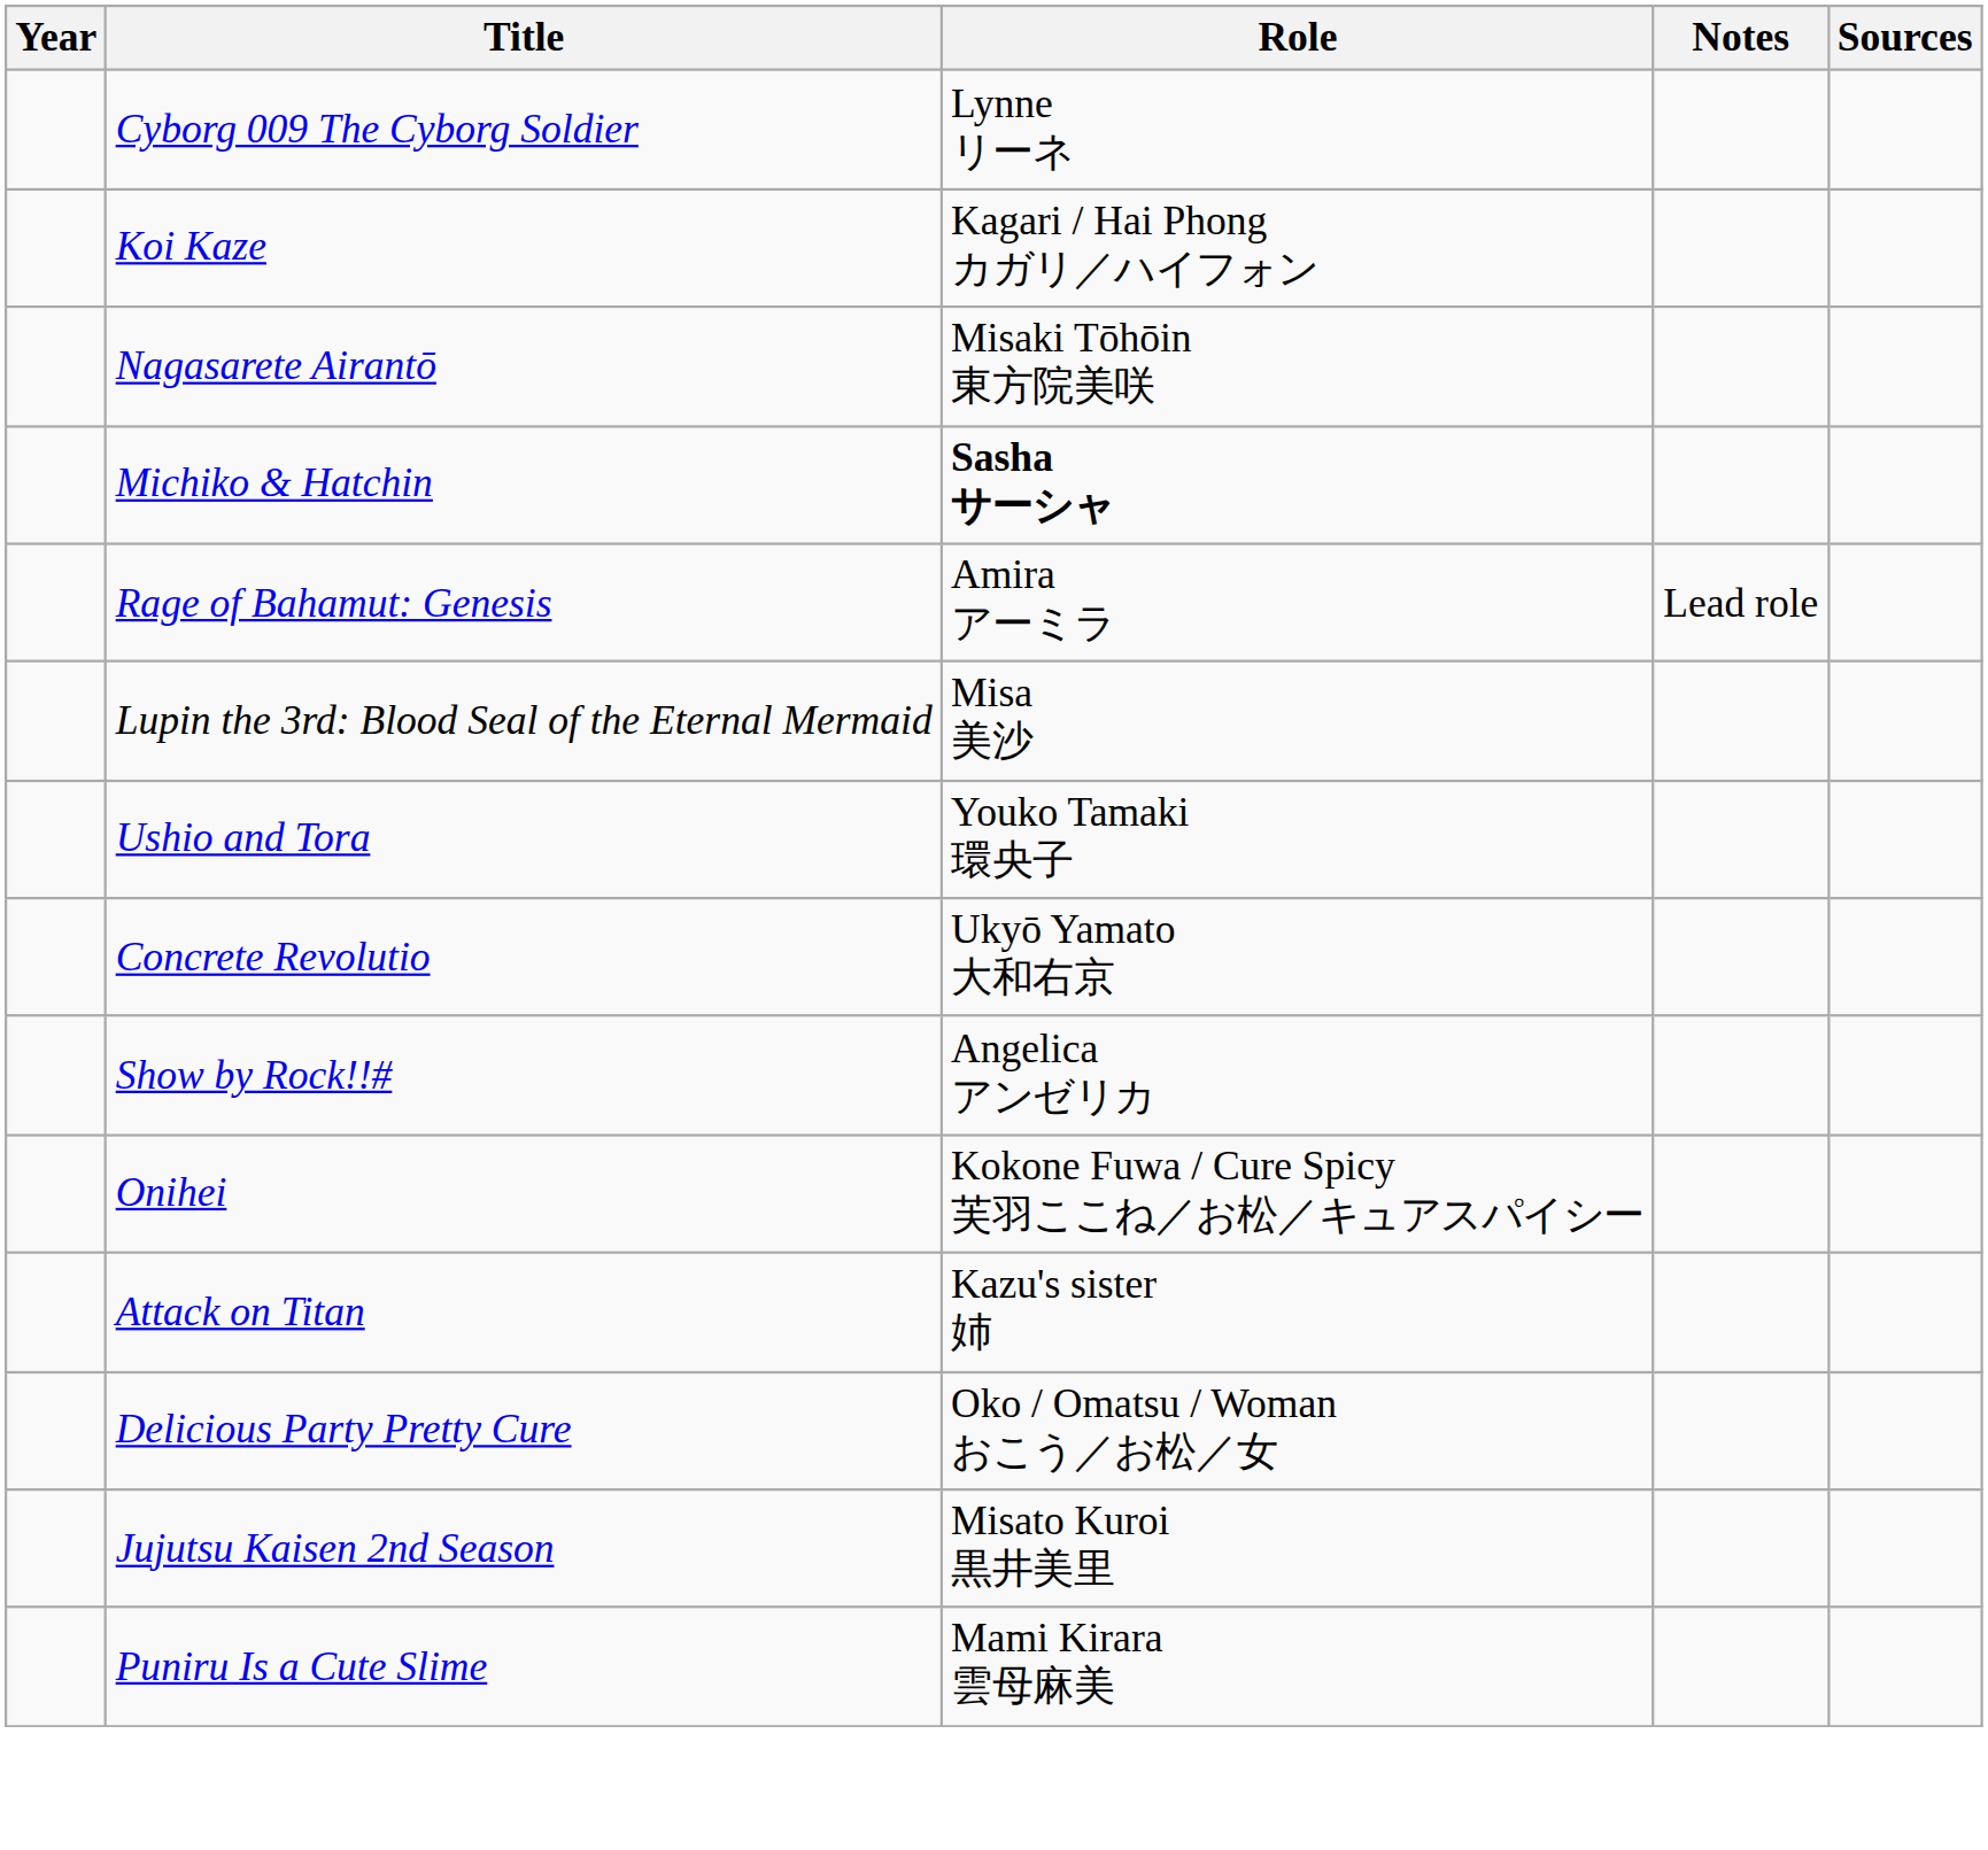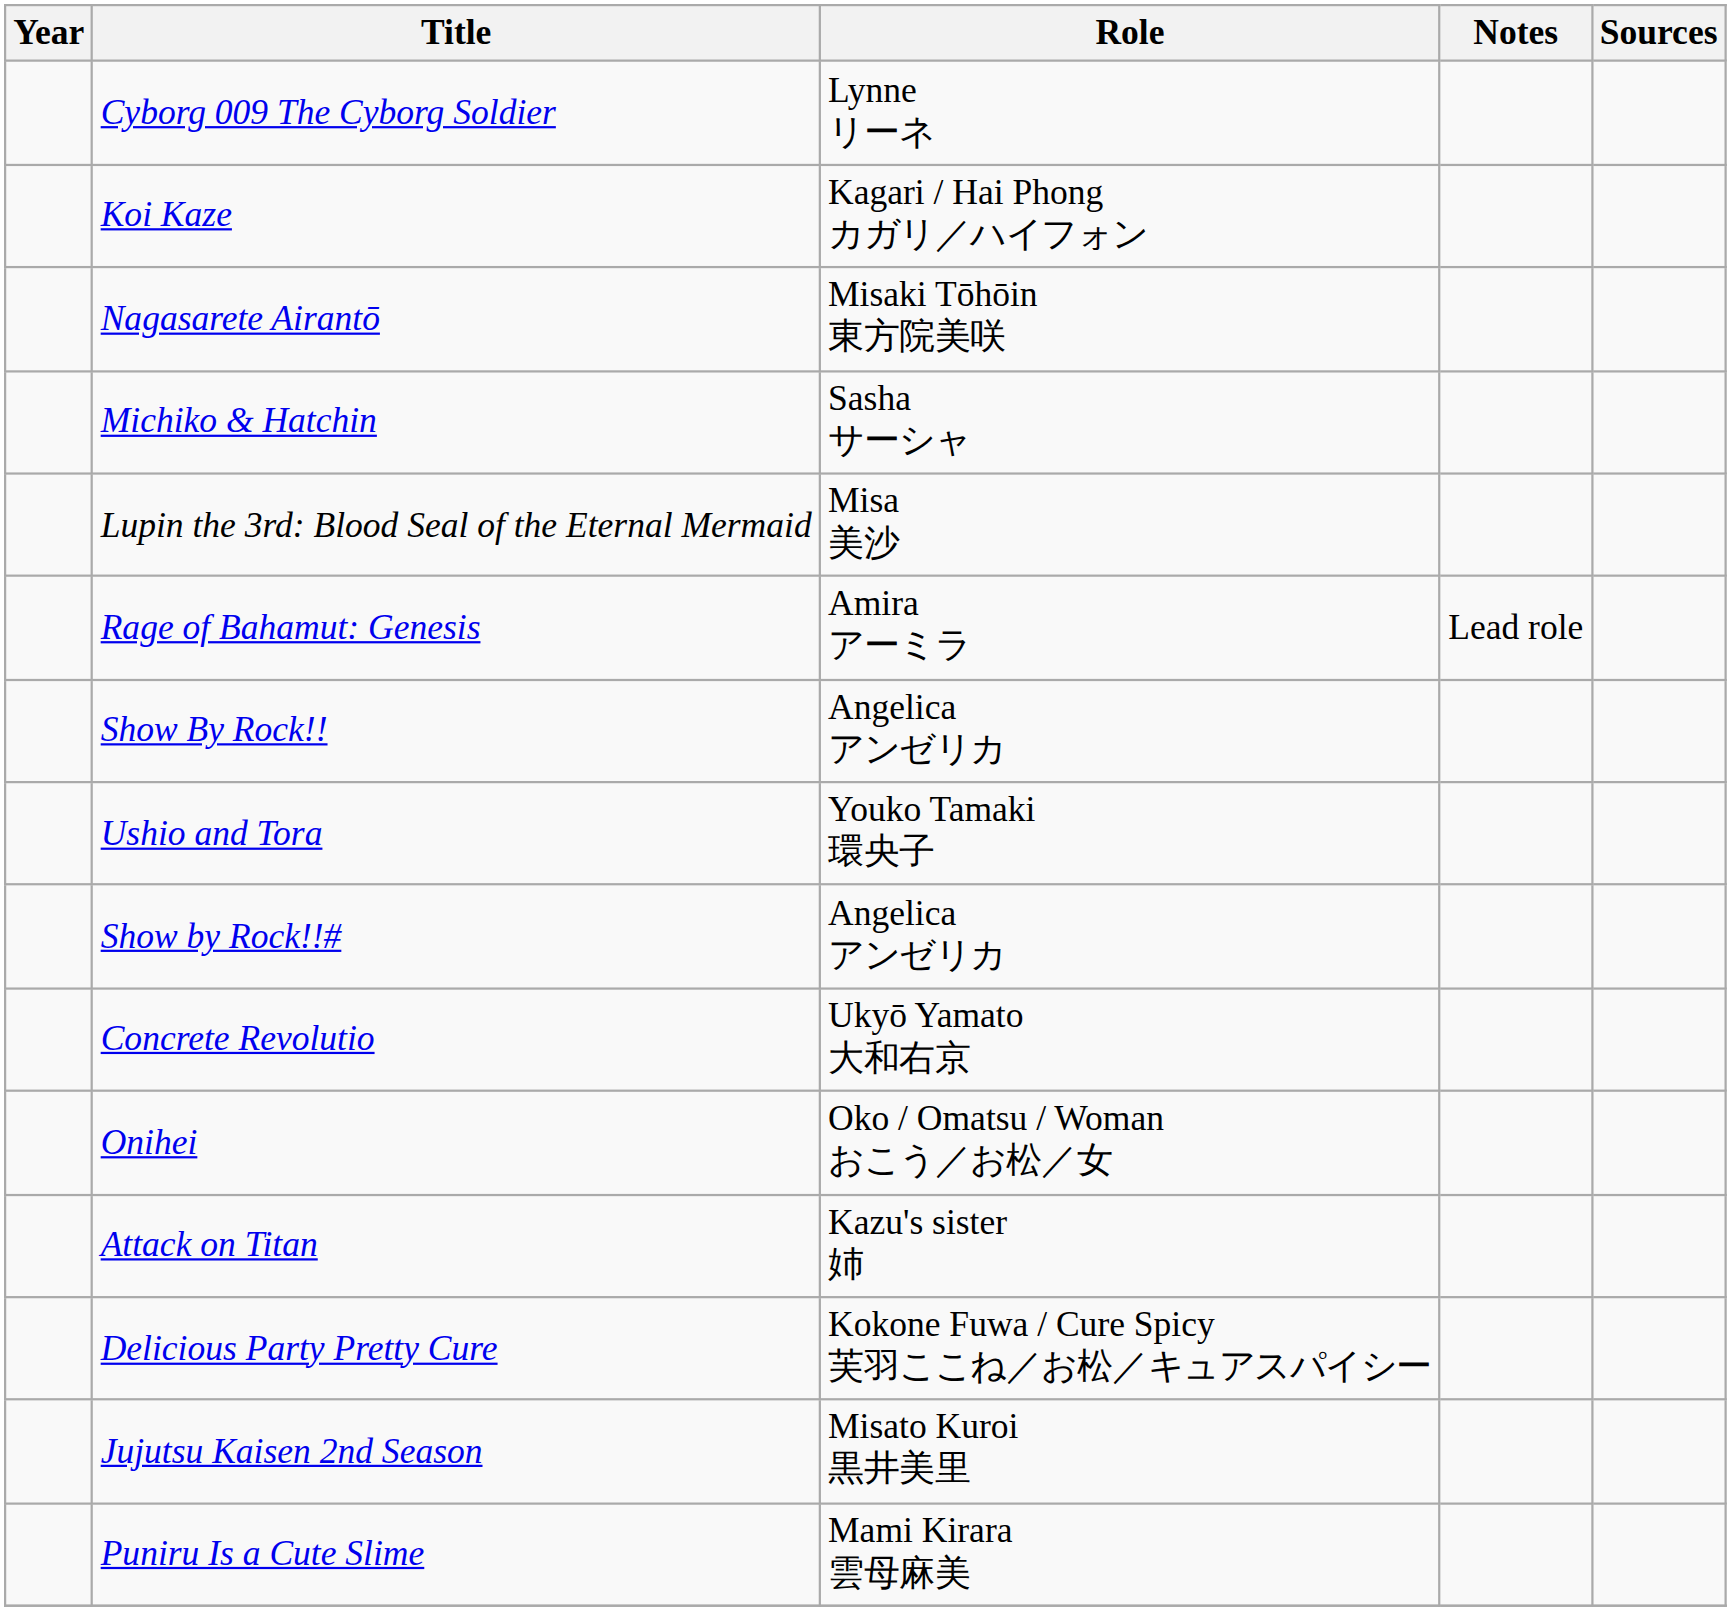Michiko & Hatchin | Role: bold -> normal
rows swapped: Lupin the 3rd: Blood Seal of the Eternal Mermaid <-> Rage of Bahamut: Genesis
+ row: Show By Rock!! | Angelica アンゼリカ
rows swapped: Concrete Revolutio <-> Show by Rock!!#
Onihei | Role: Kokone Fuwa / Cure Spicy 芙羽ここね／お松／キュアスパイシー -> Oko / Omatsu / Woman おこう／お松／女
Delicious Party Pretty Cure | Role: Oko / Omatsu / Woman おこう／お松／女 -> Kokone Fuwa / Cure Spicy 芙羽ここね／お松／キュアスパイシー
